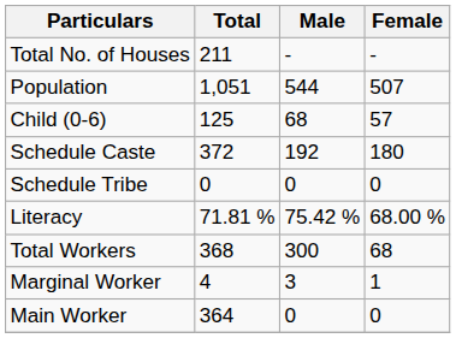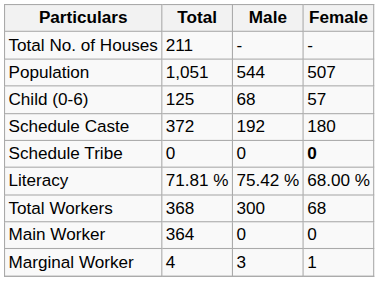Schedule Tribe | Female: normal -> bold
rows swapped: Main Worker <-> Marginal Worker
